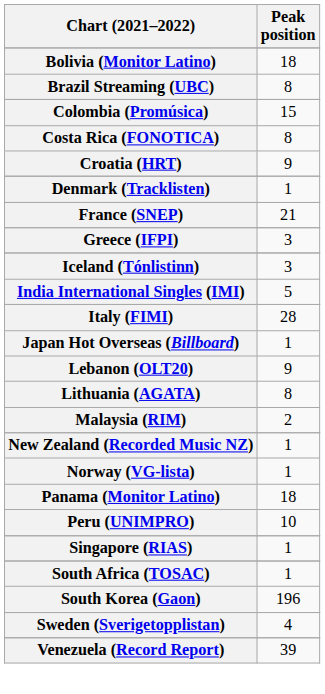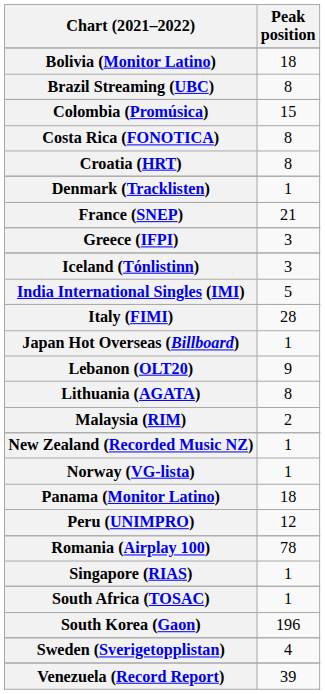Croatia (HRT) | Peak position: 9 -> 8
Peru (UNIMPRO) | Peak position: 10 -> 12
+ row: Romania (Airplay 100) | 78
